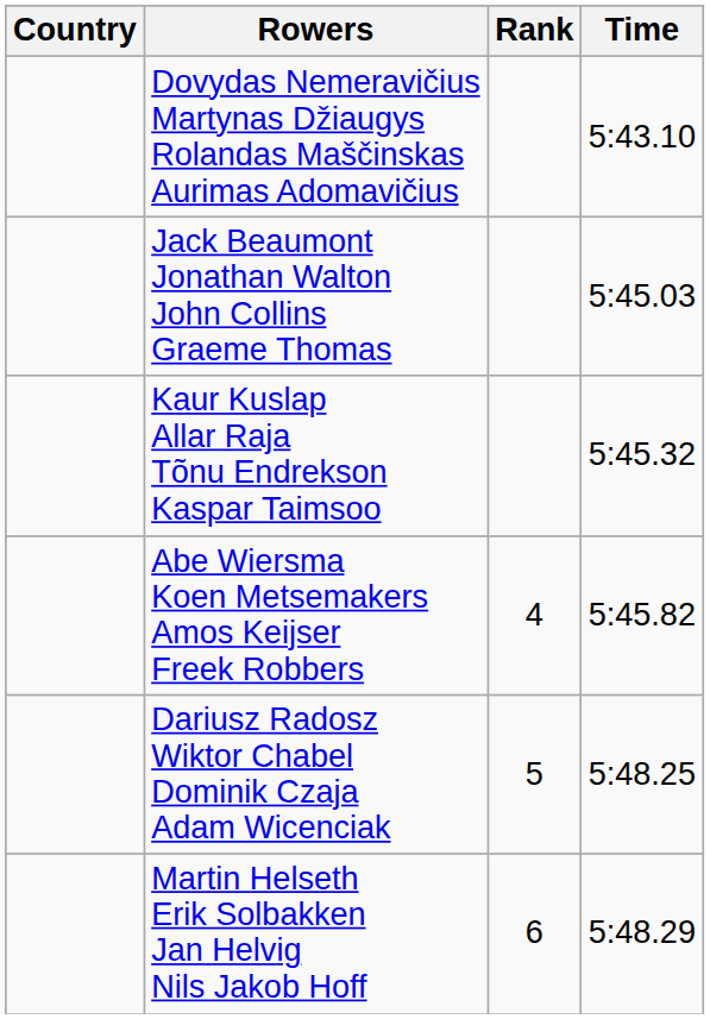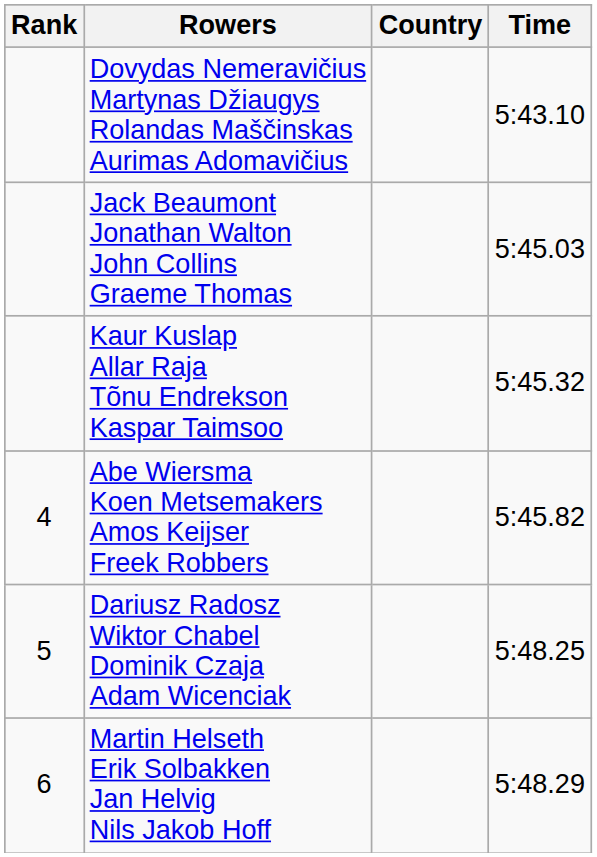columns swapped: Rank <-> Country
